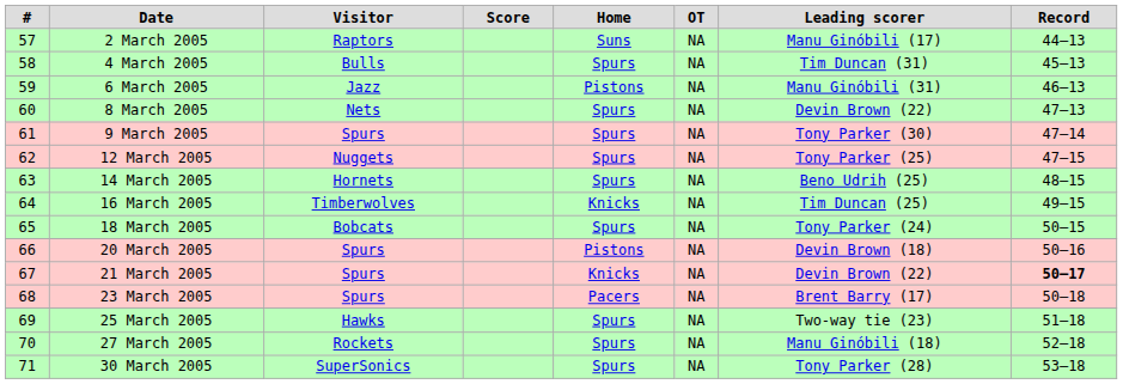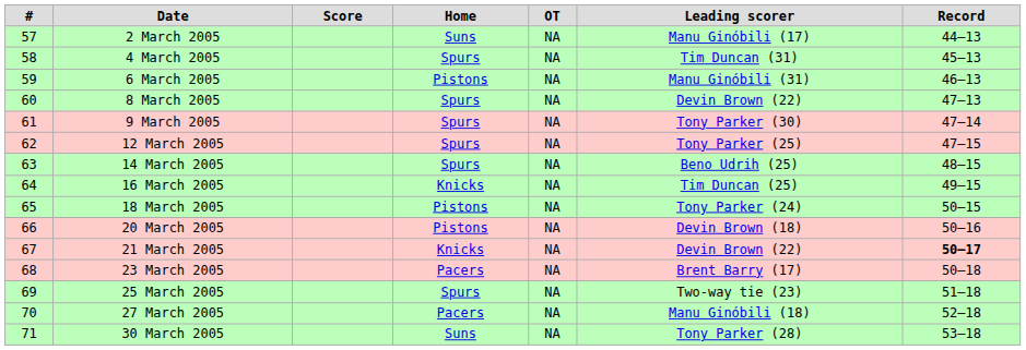- column: Visitor | Raptors | Bulls | Jazz | Nets | Spurs | Nuggets | Hornets | Timberwolves | Bobcats | Spurs | Spurs | Spurs | Hawks | Rockets | SuperSonics
18 March 2005 | Home: Spurs -> Pistons
27 March 2005 | Home: Spurs -> Pacers
30 March 2005 | Home: Spurs -> Suns
